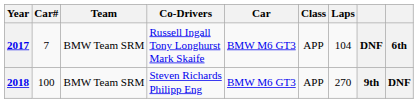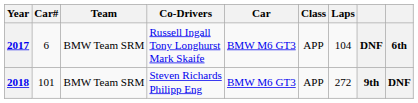2017 | Car#: 7 -> 6
2018 | Car#: 100 -> 101
2018 | Laps: 270 -> 272
